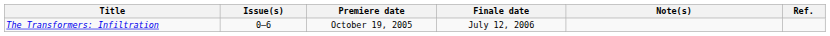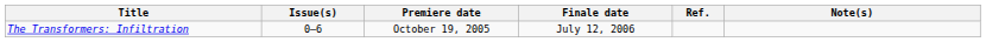columns swapped: Note(s) <-> Ref.
